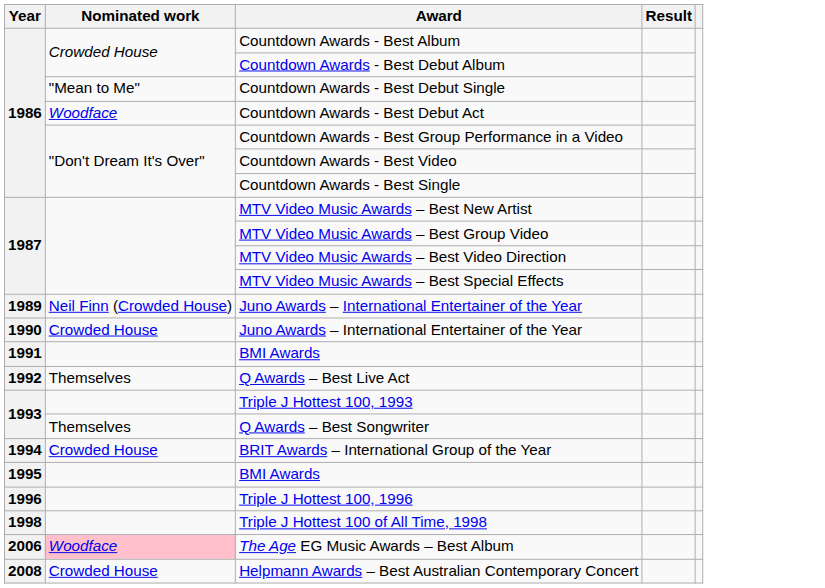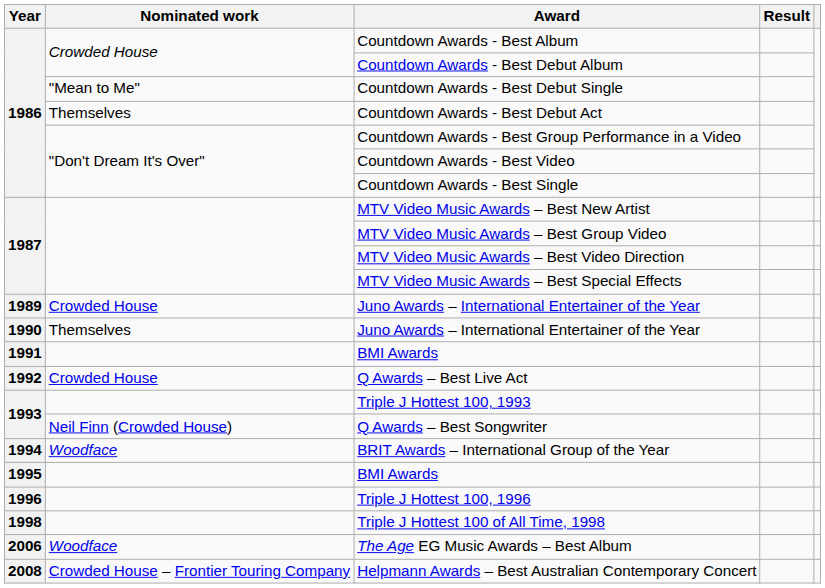Countdown Awards - Best Debut Act | Nominated work: Woodface -> Themselves
1989 / Juno Awards – International Entertainer of the Year | Nominated work: Neil Finn (Crowded House) -> Crowded House
1990 / Juno Awards – International Entertainer of the Year | Nominated work: Crowded House -> Themselves
Q Awards – Best Live Act | Nominated work: Themselves -> Crowded House
Q Awards – Best Songwriter | Nominated work: Themselves -> Neil Finn (Crowded House)
BRIT Awards – International Group of the Year | Nominated work: Crowded House -> Woodface
The Age EG Music Awards – Best Album | Nominated work: pink background -> no background
Helpmann Awards – Best Australian Contemporary Concert | Nominated work: Crowded House -> Crowded House – Frontier Touring Company
